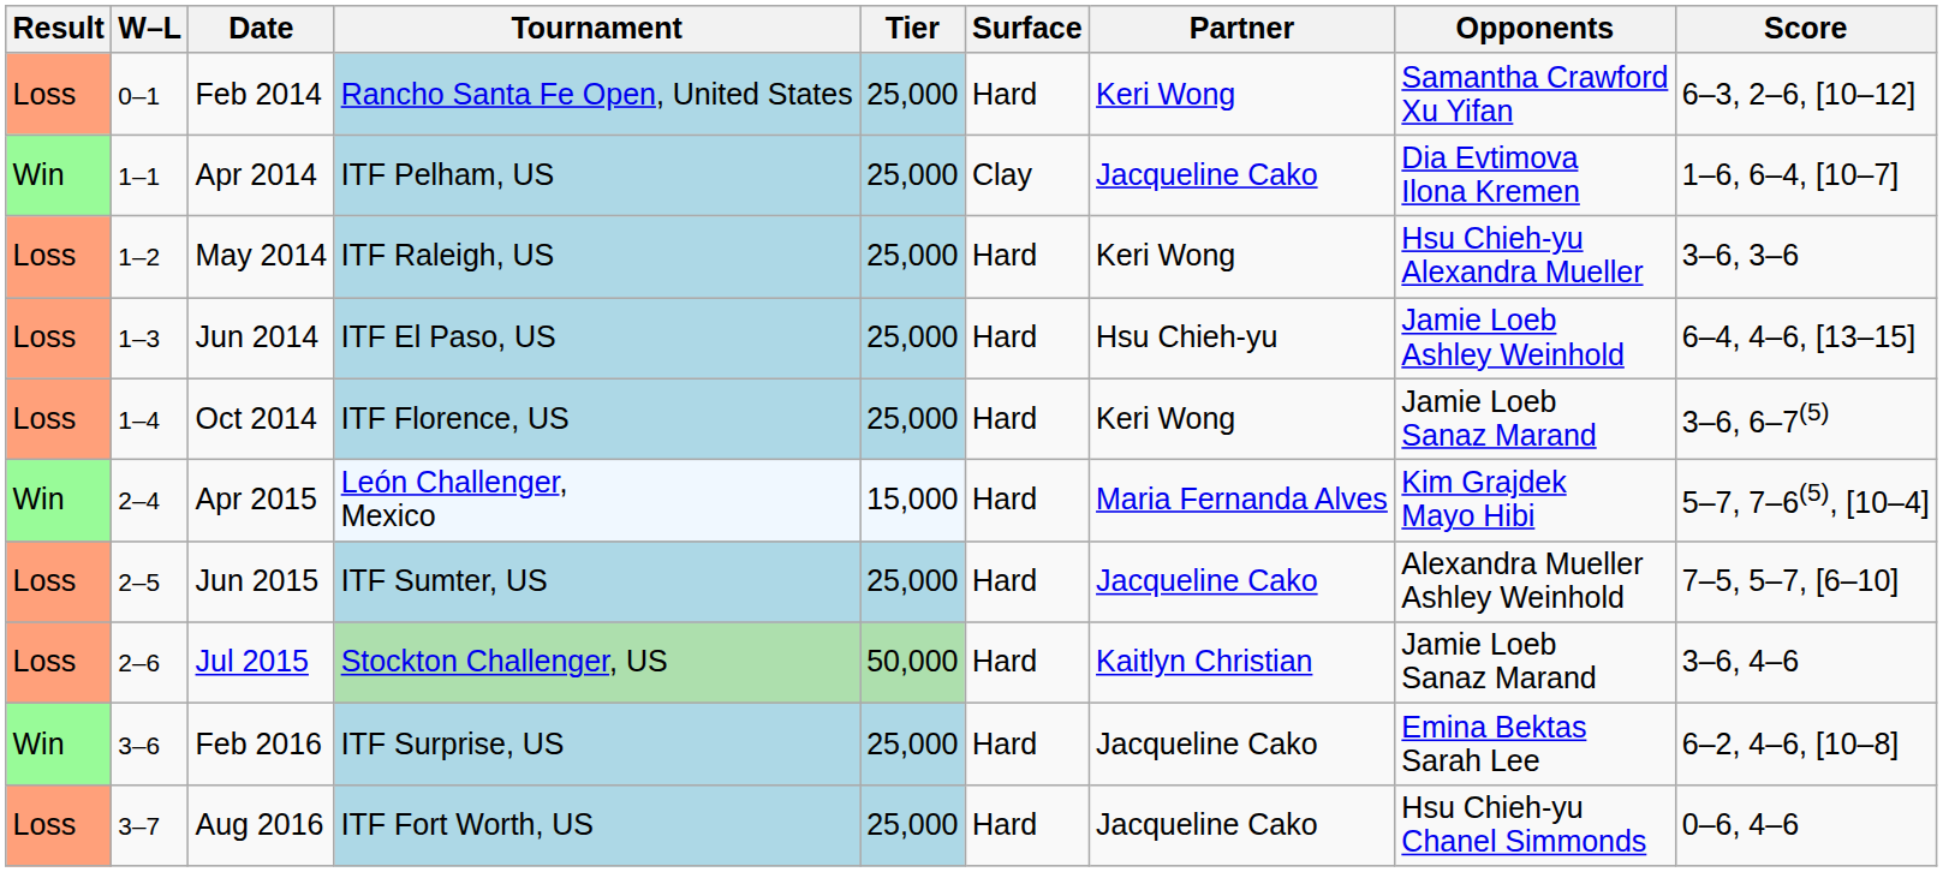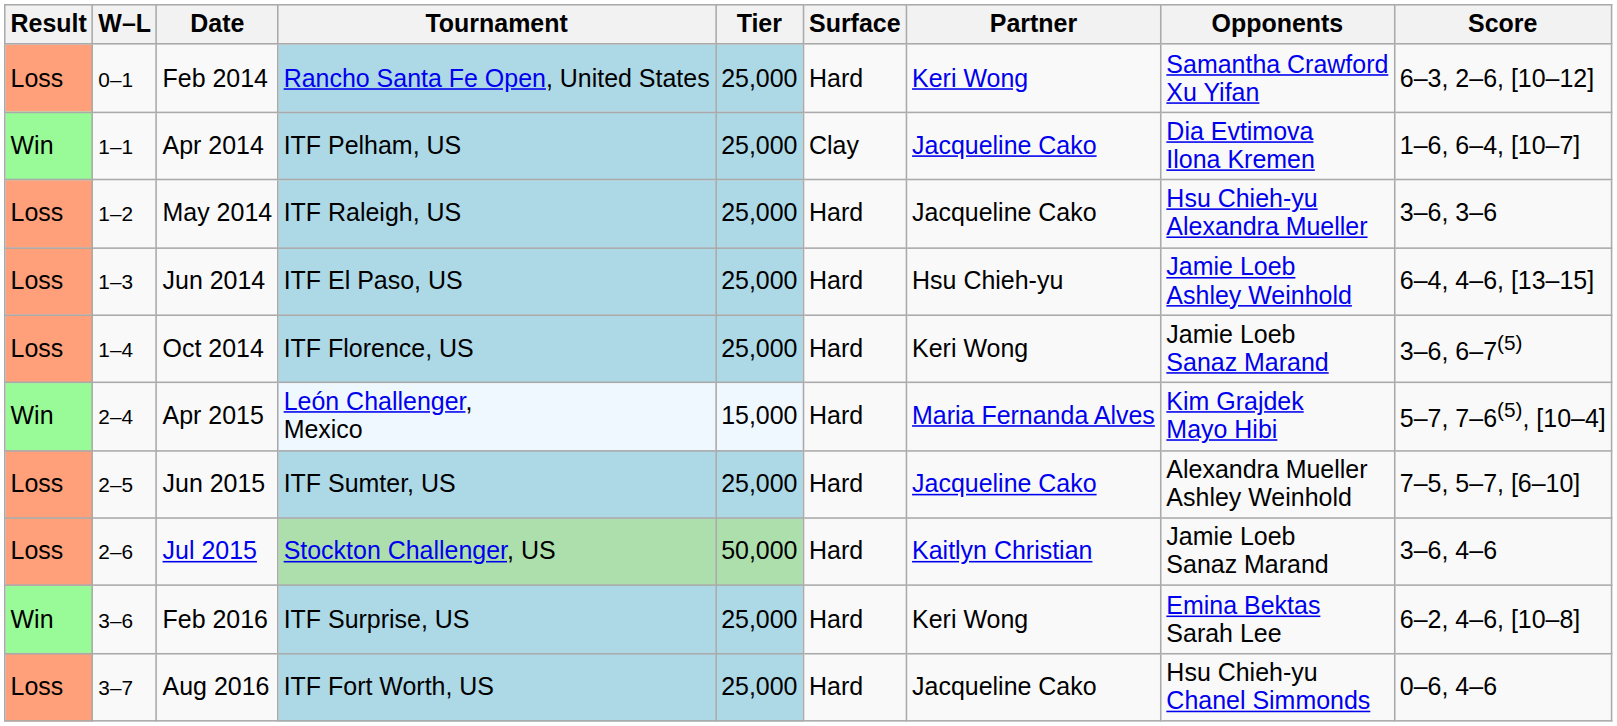May 2014 | Partner: Keri Wong -> Jacqueline Cako
Feb 2016 | Partner: Jacqueline Cako -> Keri Wong
